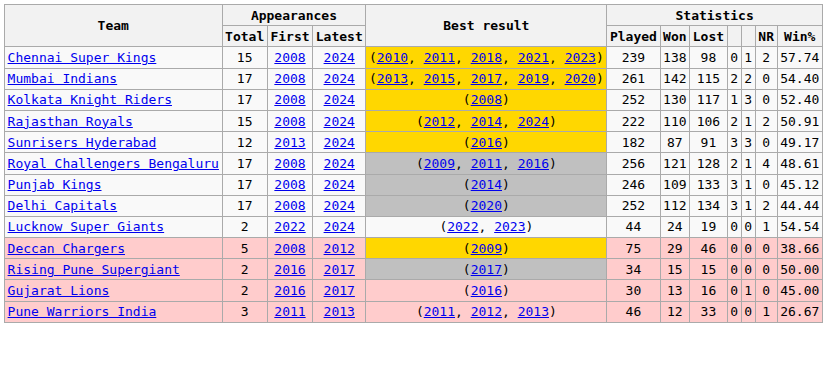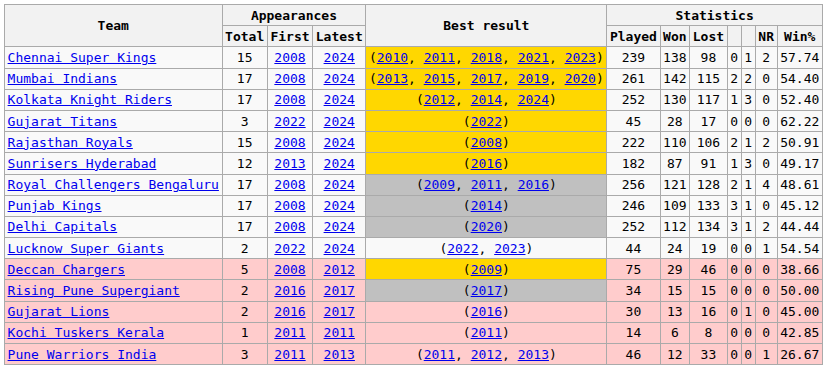Kolkata Knight Riders | Best result: (2008) -> (2012, 2014, 2024)
+ row: Gujarat Titans | 3 | 2022 | 2024 | (2022) | 45 | 28 | 17 | 0 | 0 | 0 | 62.22
Rajasthan Royals | Best result: (2012, 2014, 2024) -> (2008)
Sunrisers Hyderabad | column 9: 3 -> 1
+ row: Kochi Tuskers Kerala | 1 | 2011 | 2011 | (2011) | 14 | 6 | 8 | 0 | 0 | 0 | 42.85
